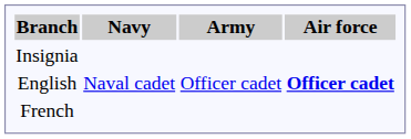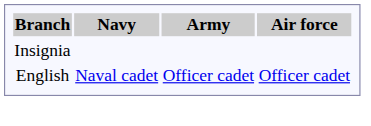English | Air force: bold -> normal
- row: French
